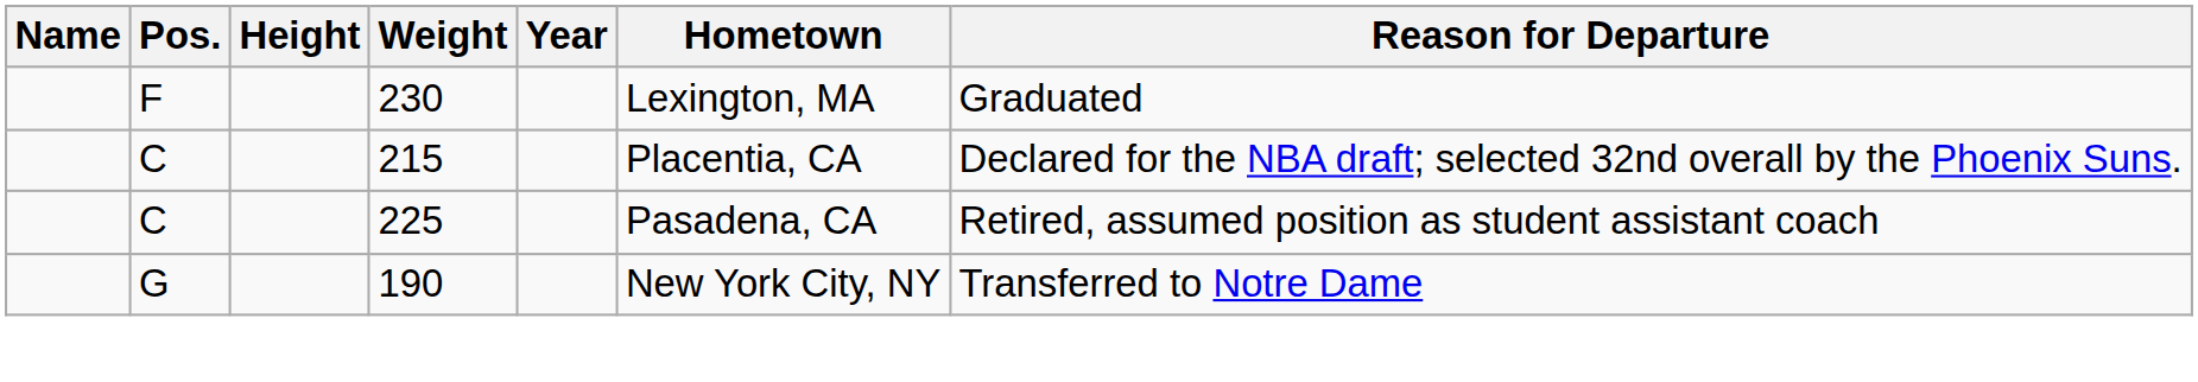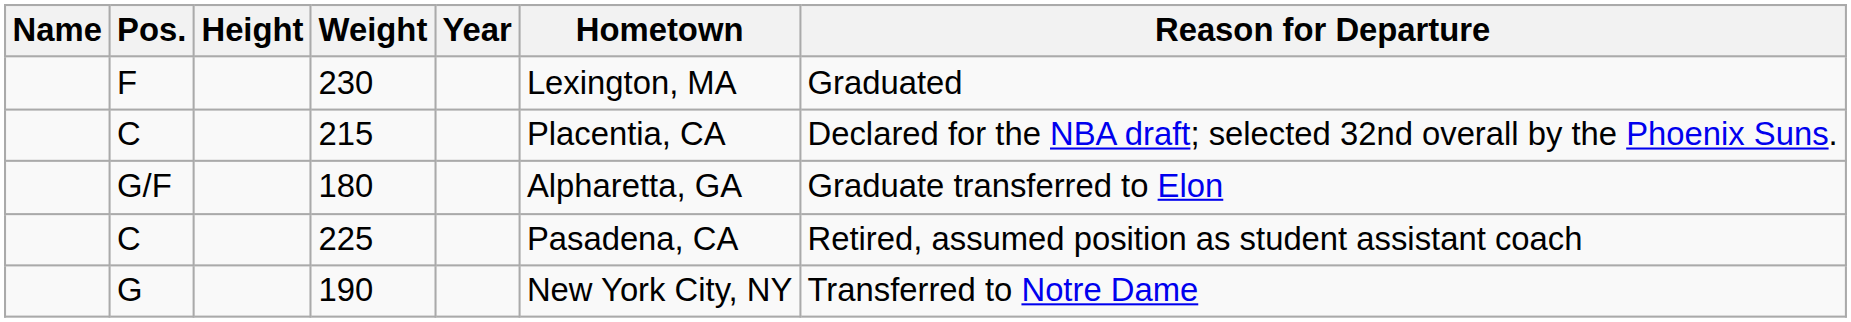+ row: G/F | 180 | Alpharetta, GA | Graduate transferred to Elon
